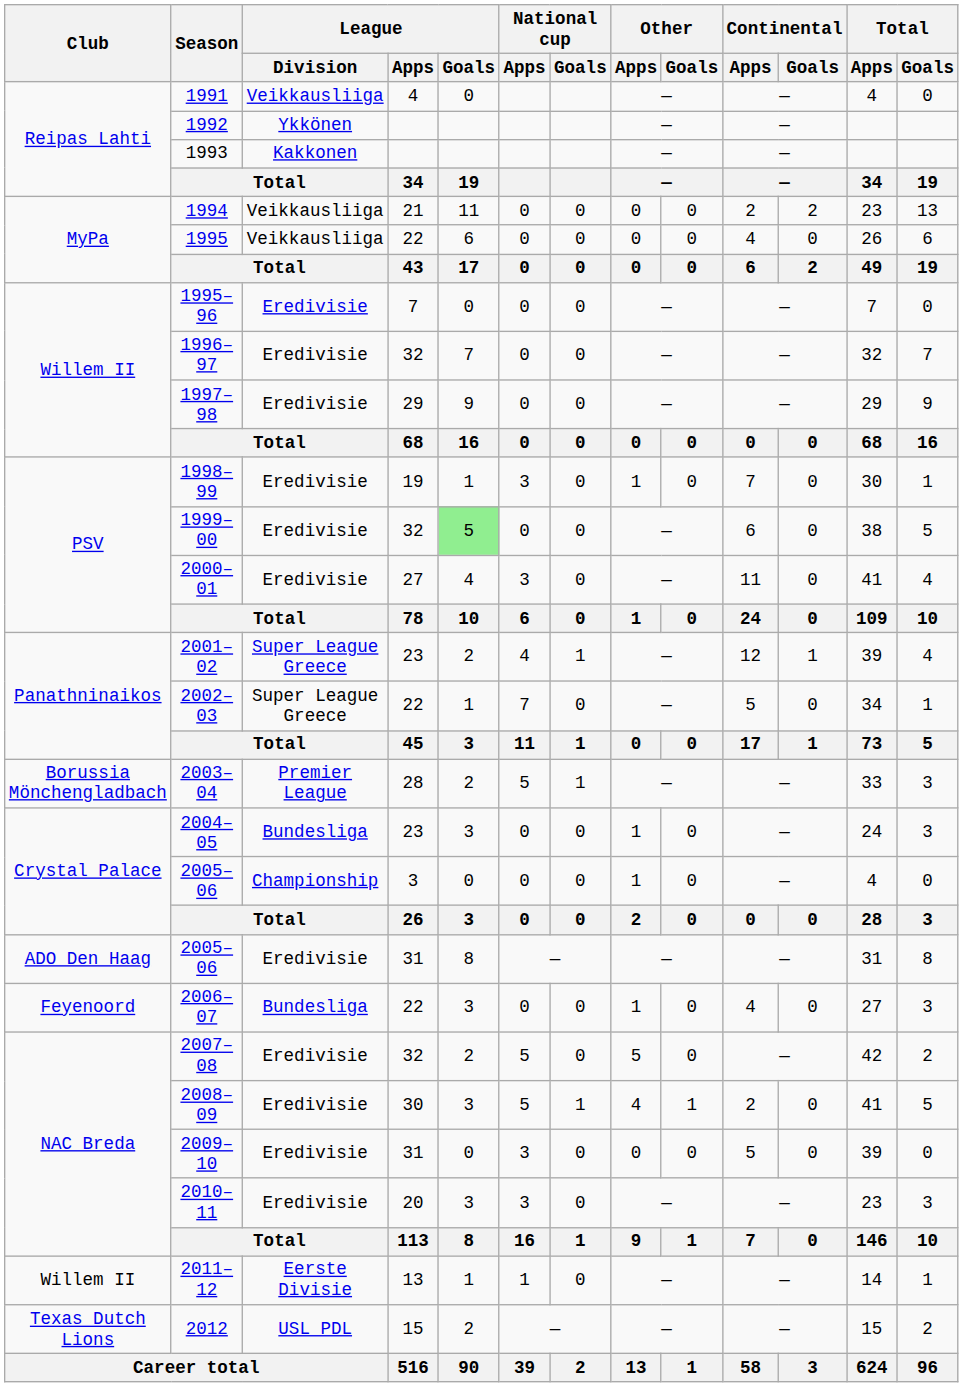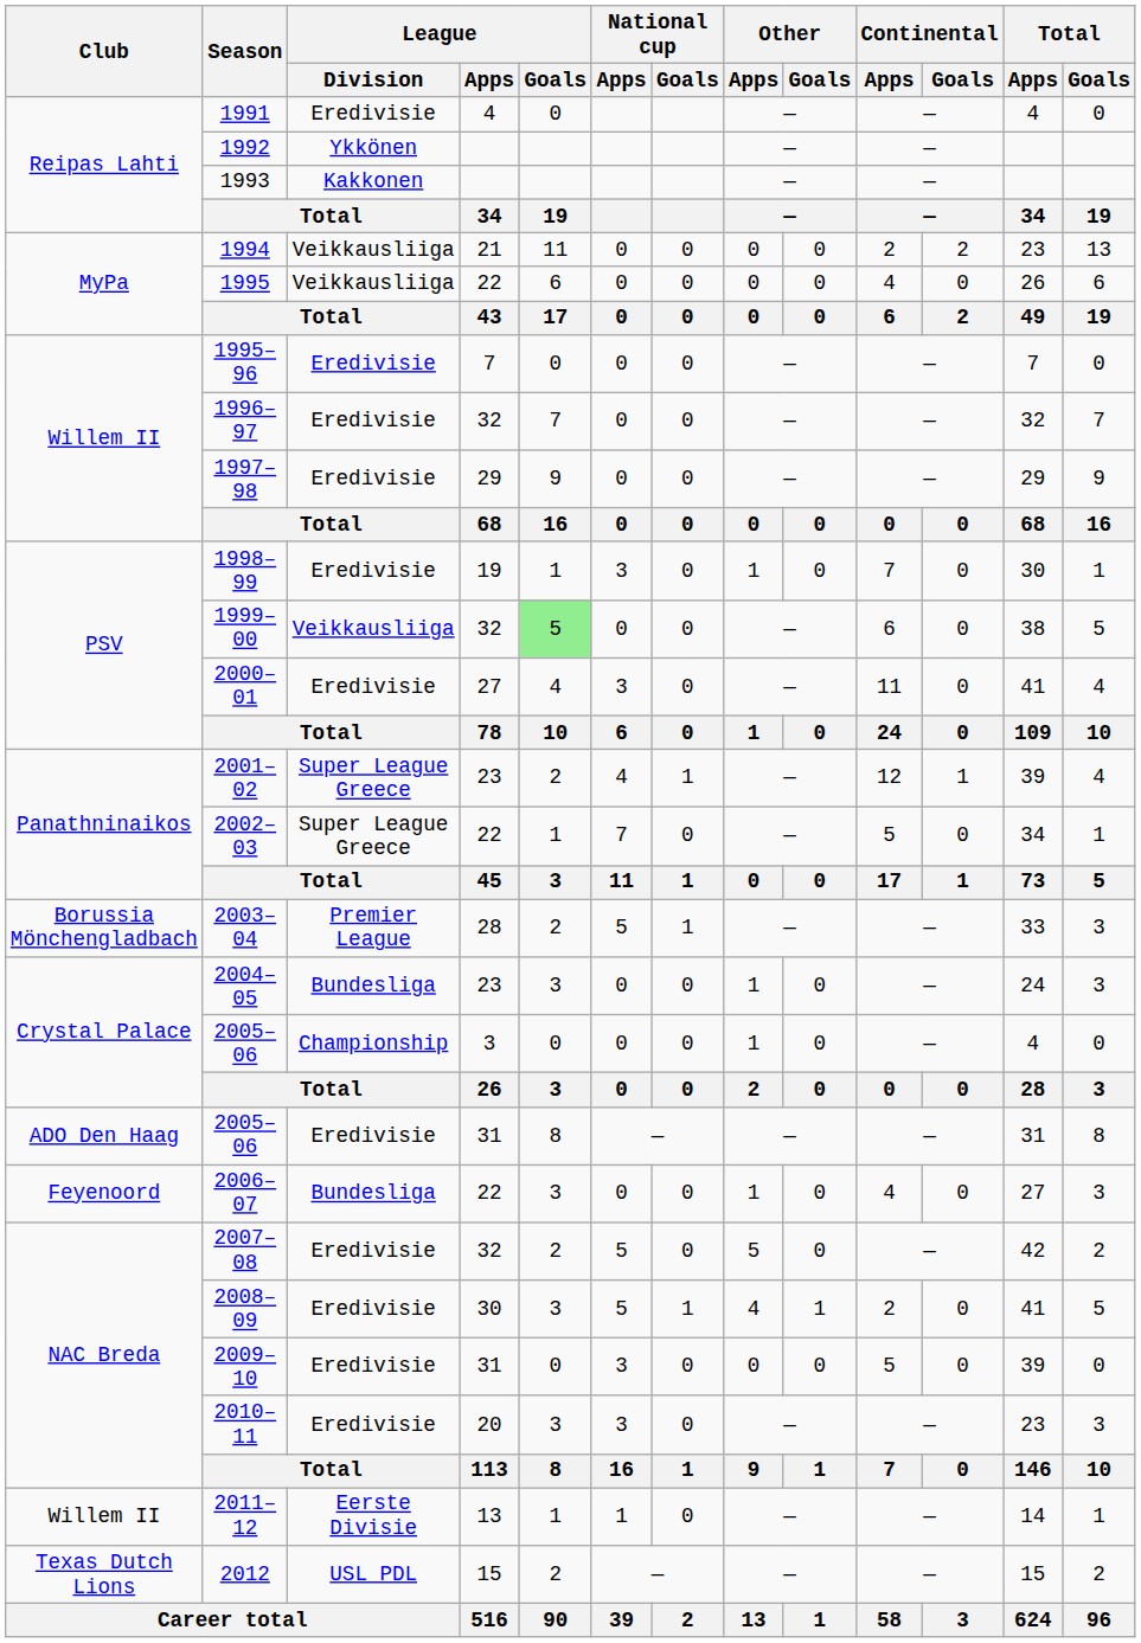1991 | League / Division: Veikkausliiga -> Eredivisie
1999–00 | League / Division: Eredivisie -> Veikkausliiga
